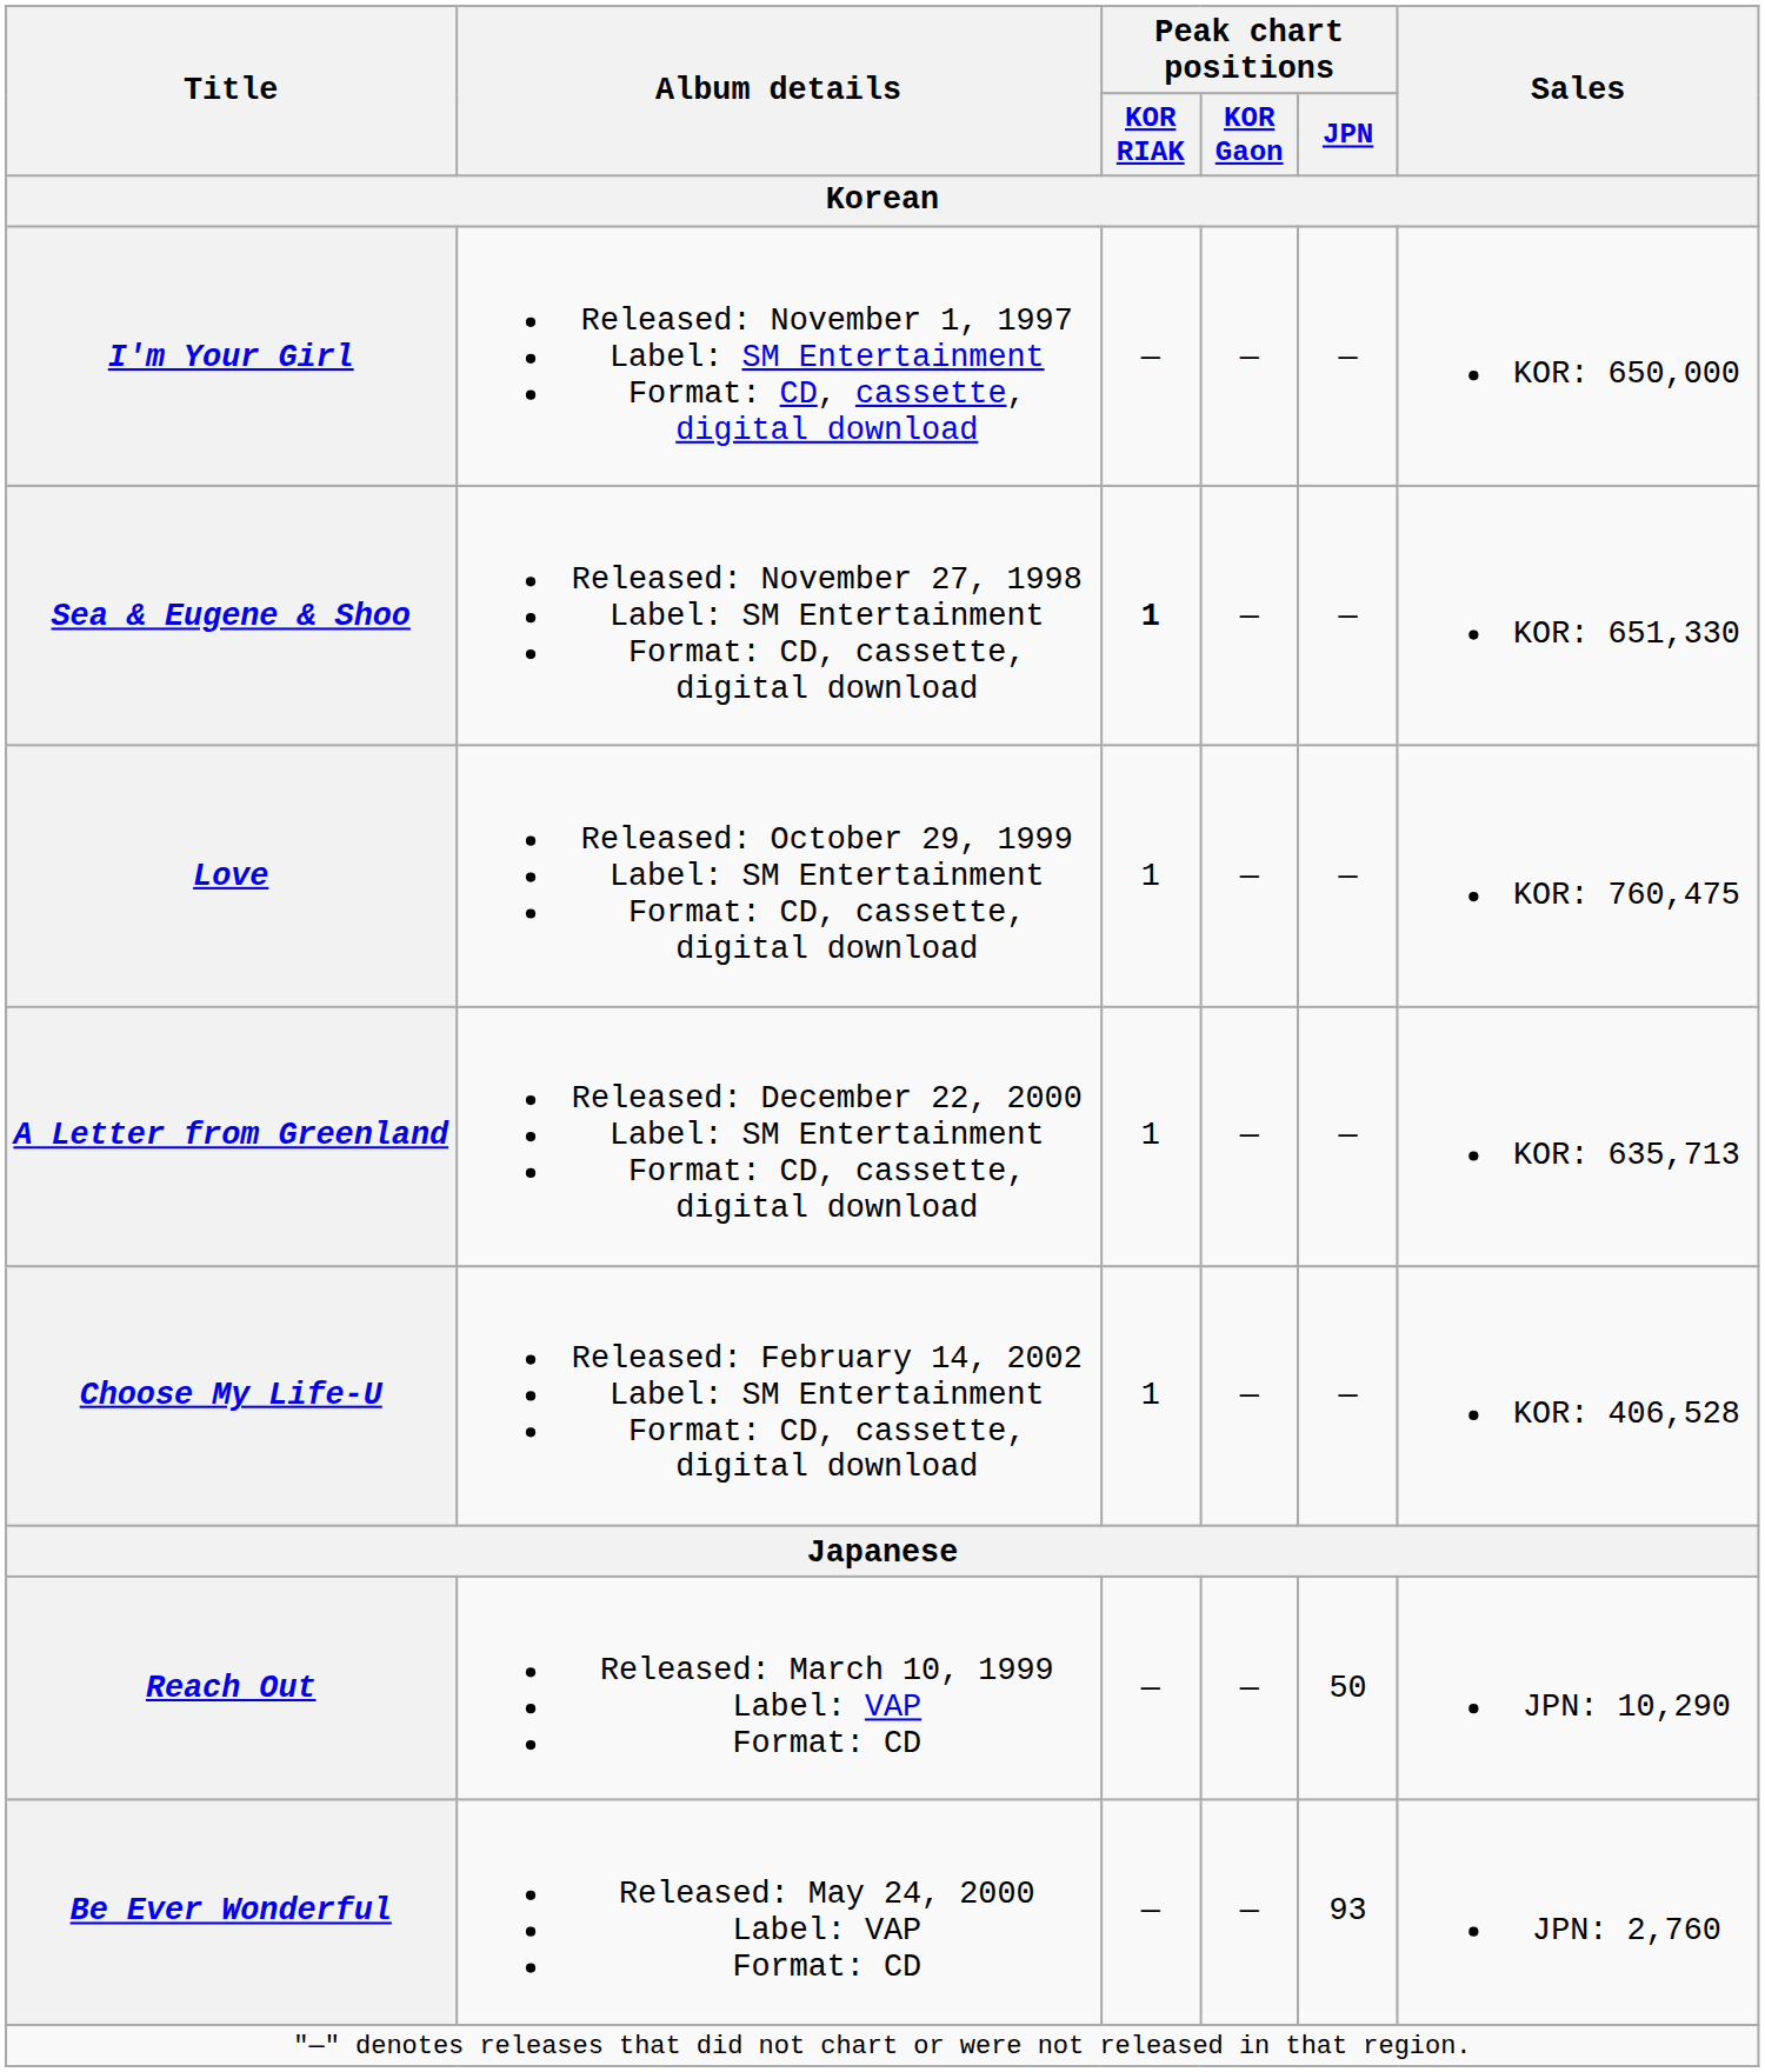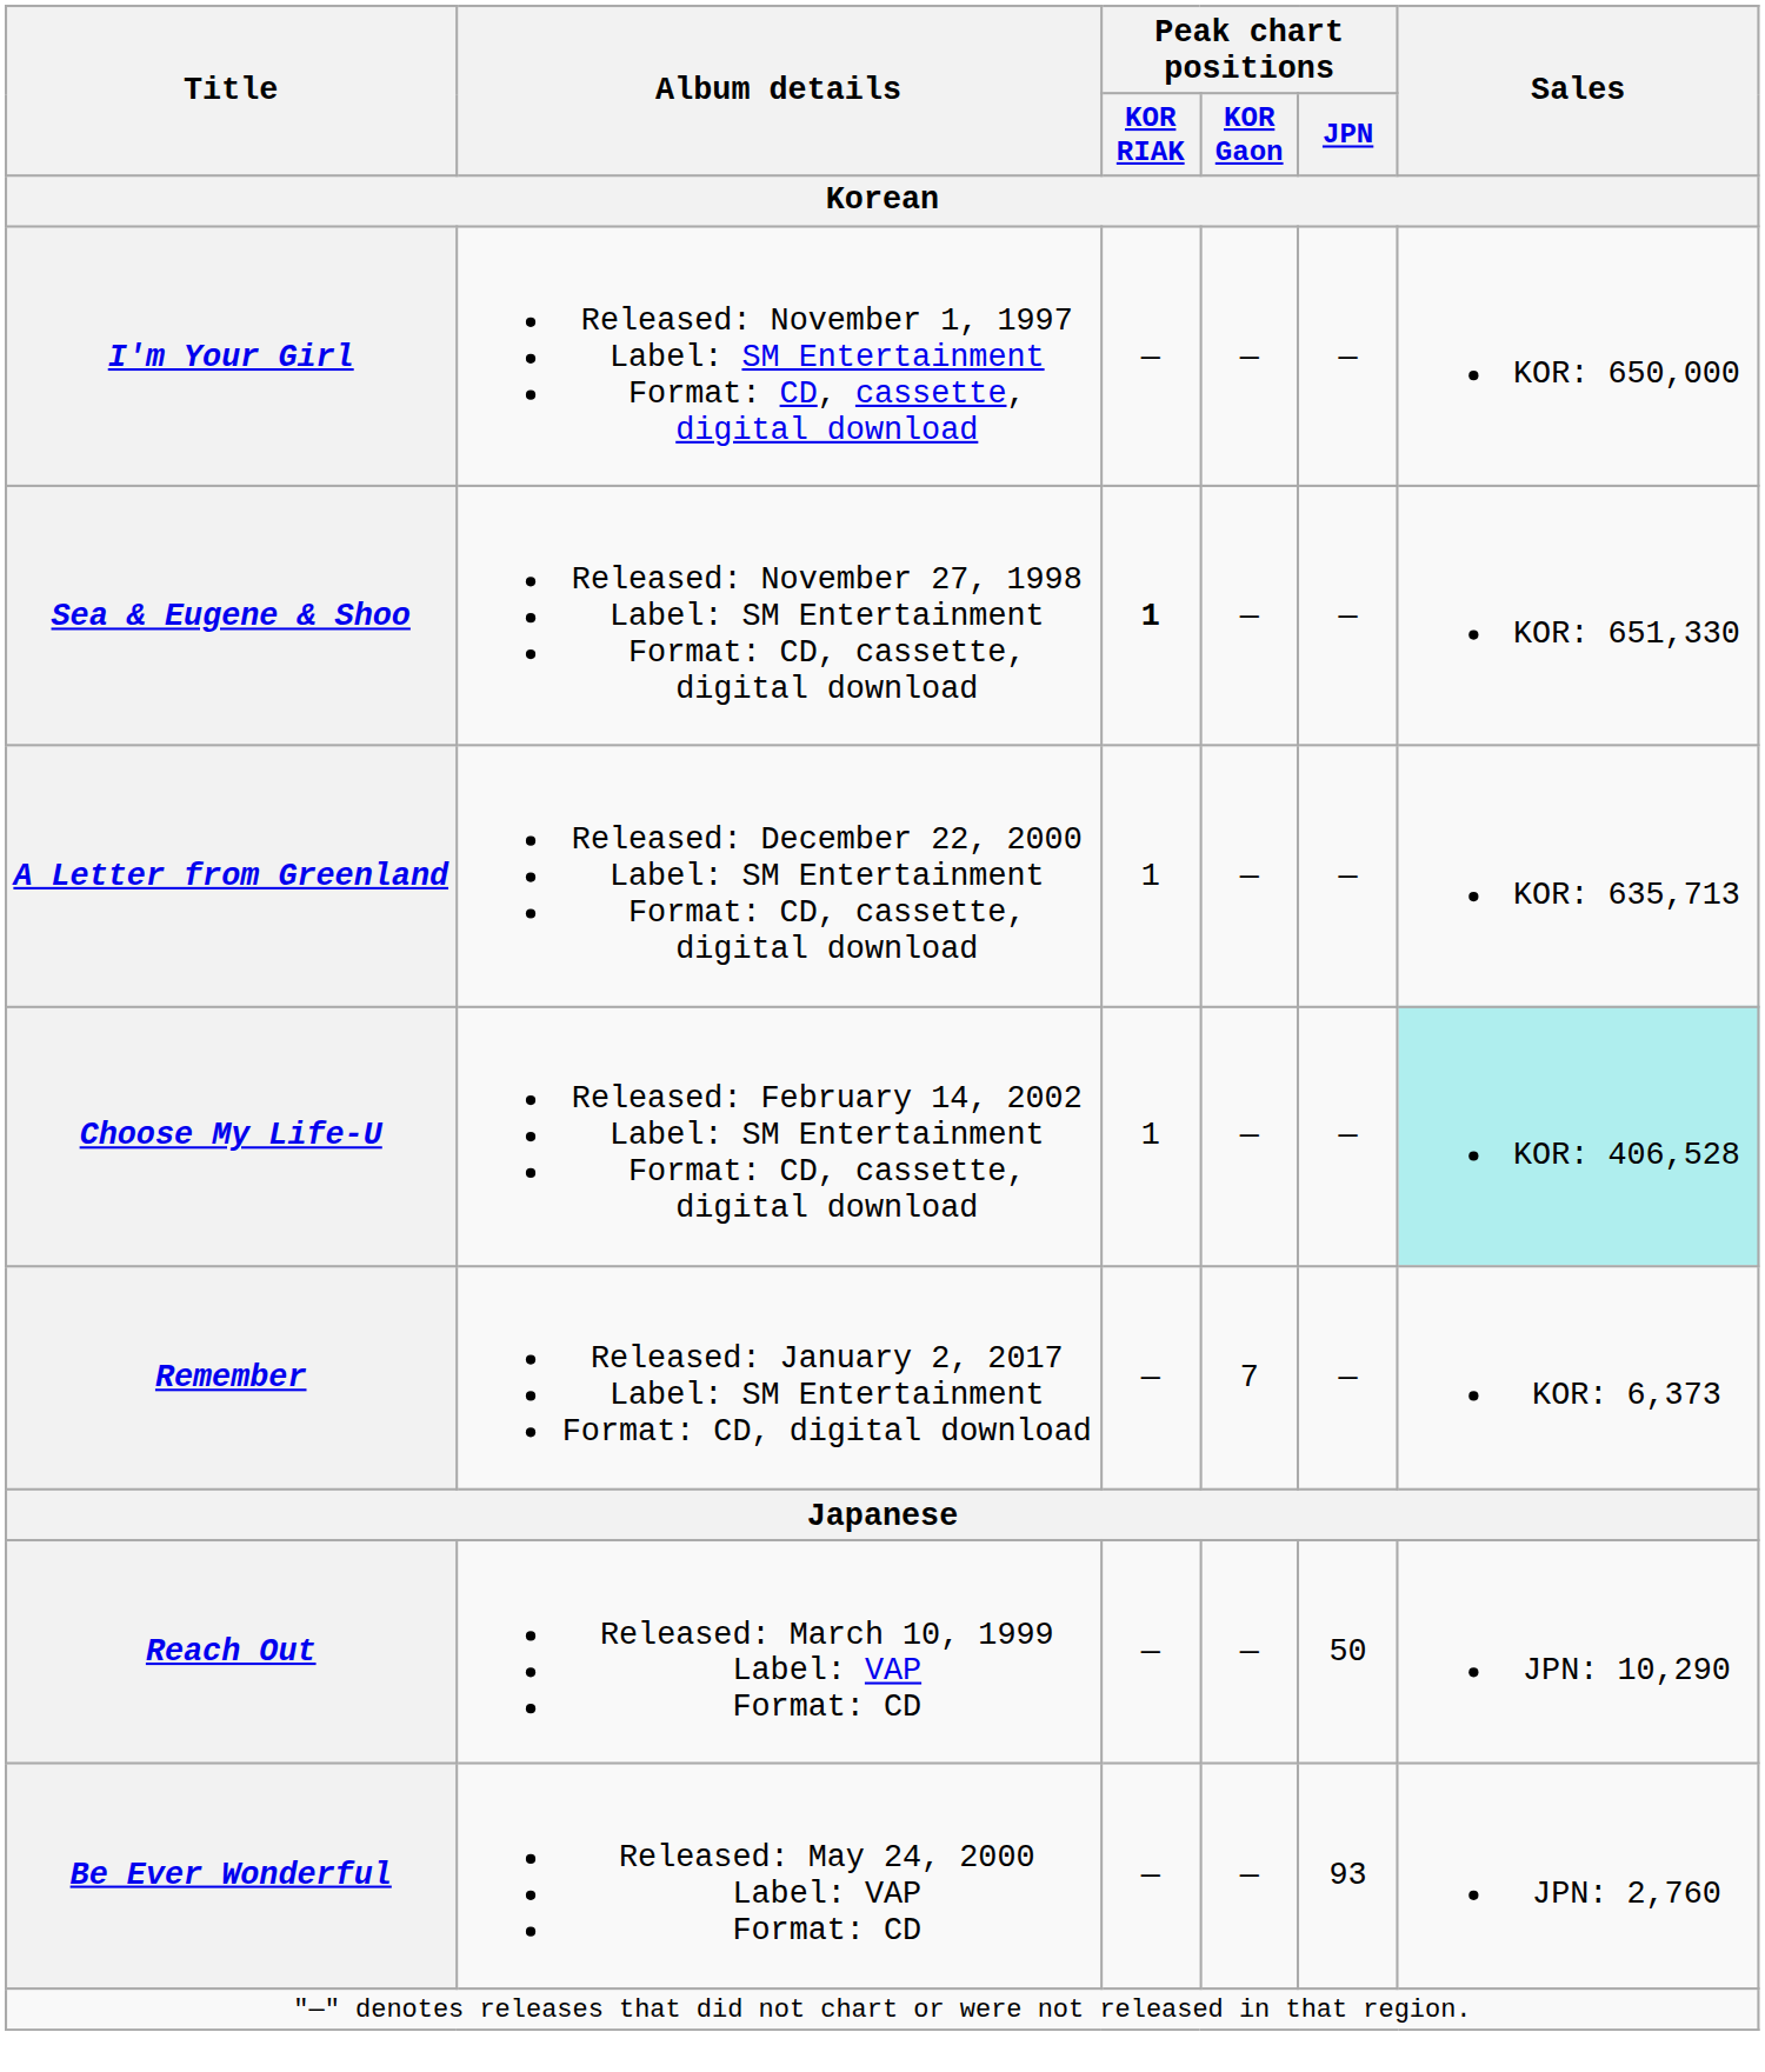- row: Love | Released: October 29, 1999 Label: SM Entertainment Format: CD, cassette, digital download | 1 | — | — | KOR: 760,475
Choose My Life-U | Sales: no background -> paleturquoise background
+ row: Remember | Released: January 2, 2017 Label: SM Entertainment Format: CD, digital download | — | 7 | — | KOR: 6,373
